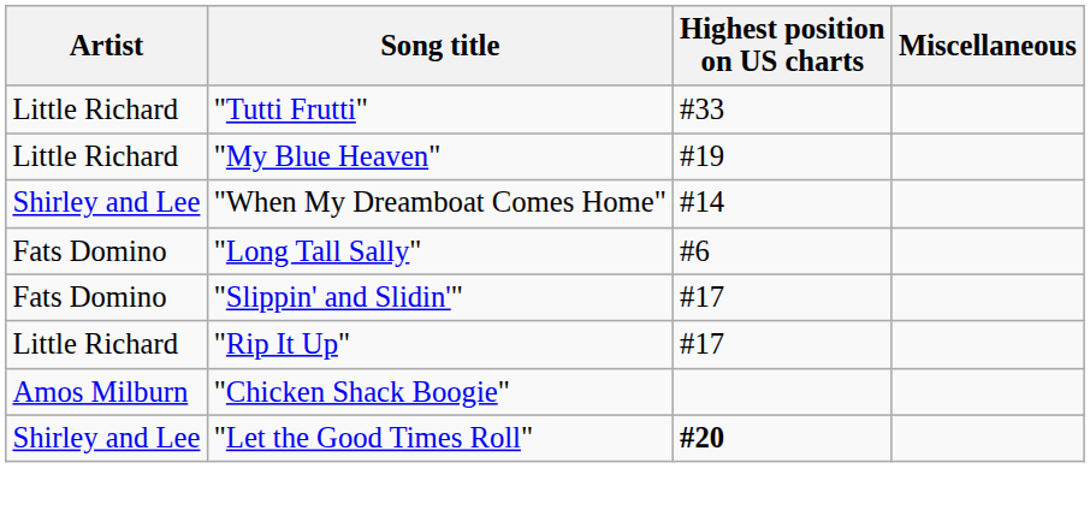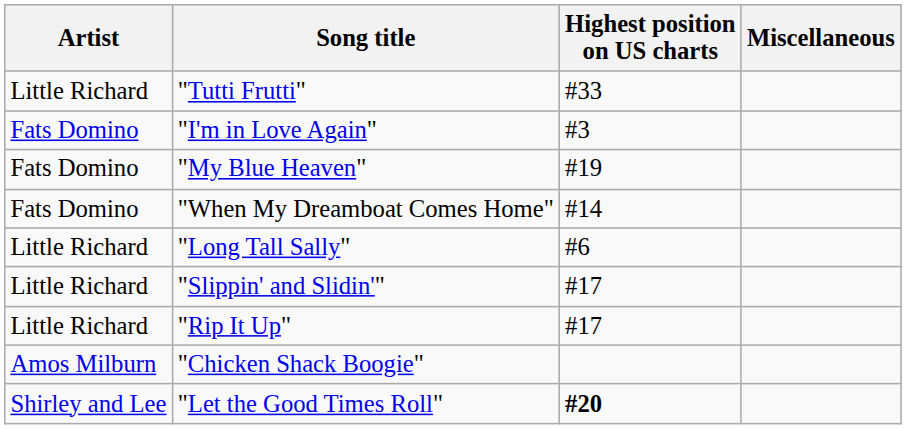+ row: Fats Domino | "I'm in Love Again" | #3
"My Blue Heaven" | Artist: Little Richard -> Fats Domino
"When My Dreamboat Comes Home" | Artist: Shirley and Lee -> Fats Domino
"Long Tall Sally" | Artist: Fats Domino -> Little Richard
"Slippin' and Slidin'" | Artist: Fats Domino -> Little Richard
